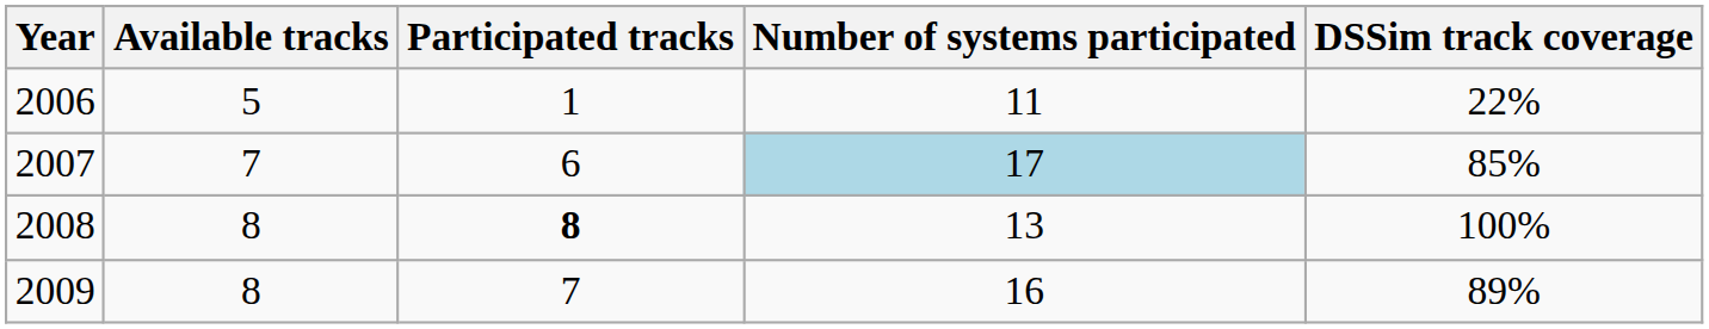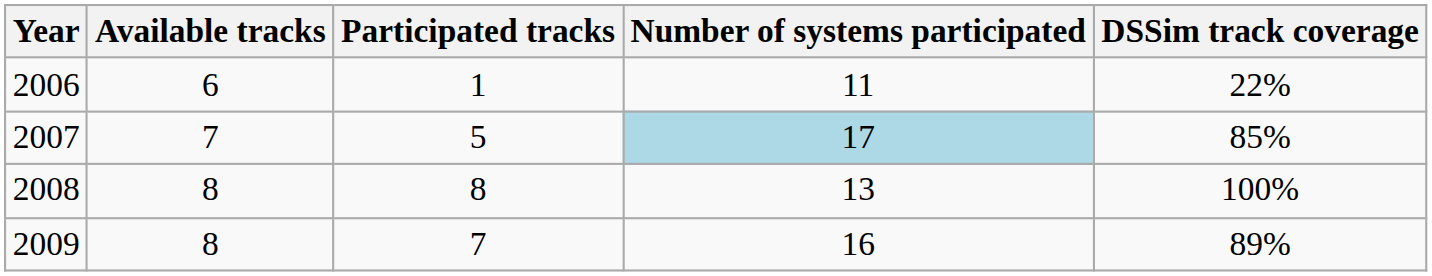2006 | Available tracks: 5 -> 6
2007 | Participated tracks: 6 -> 5
2008 | Participated tracks: bold -> normal
